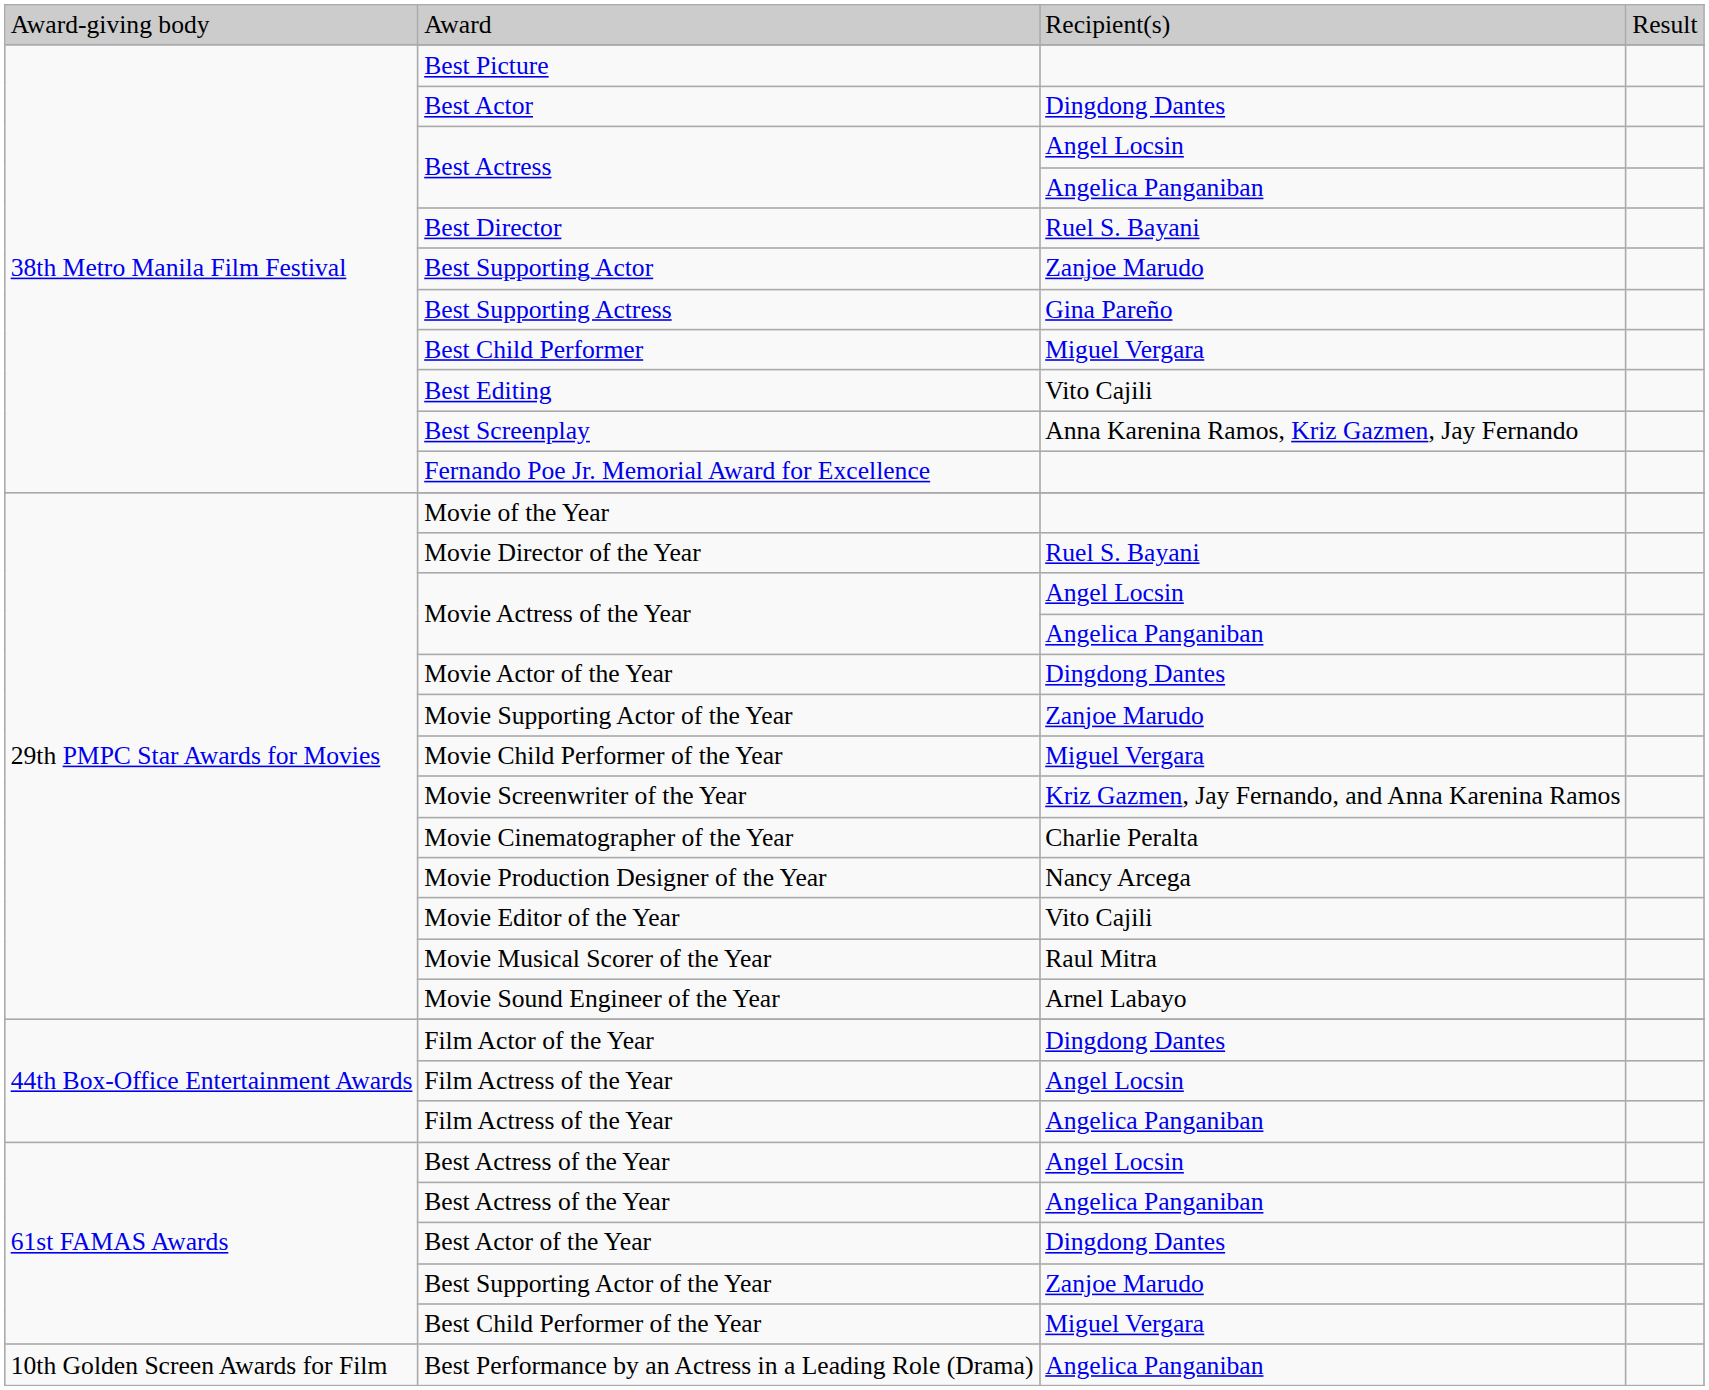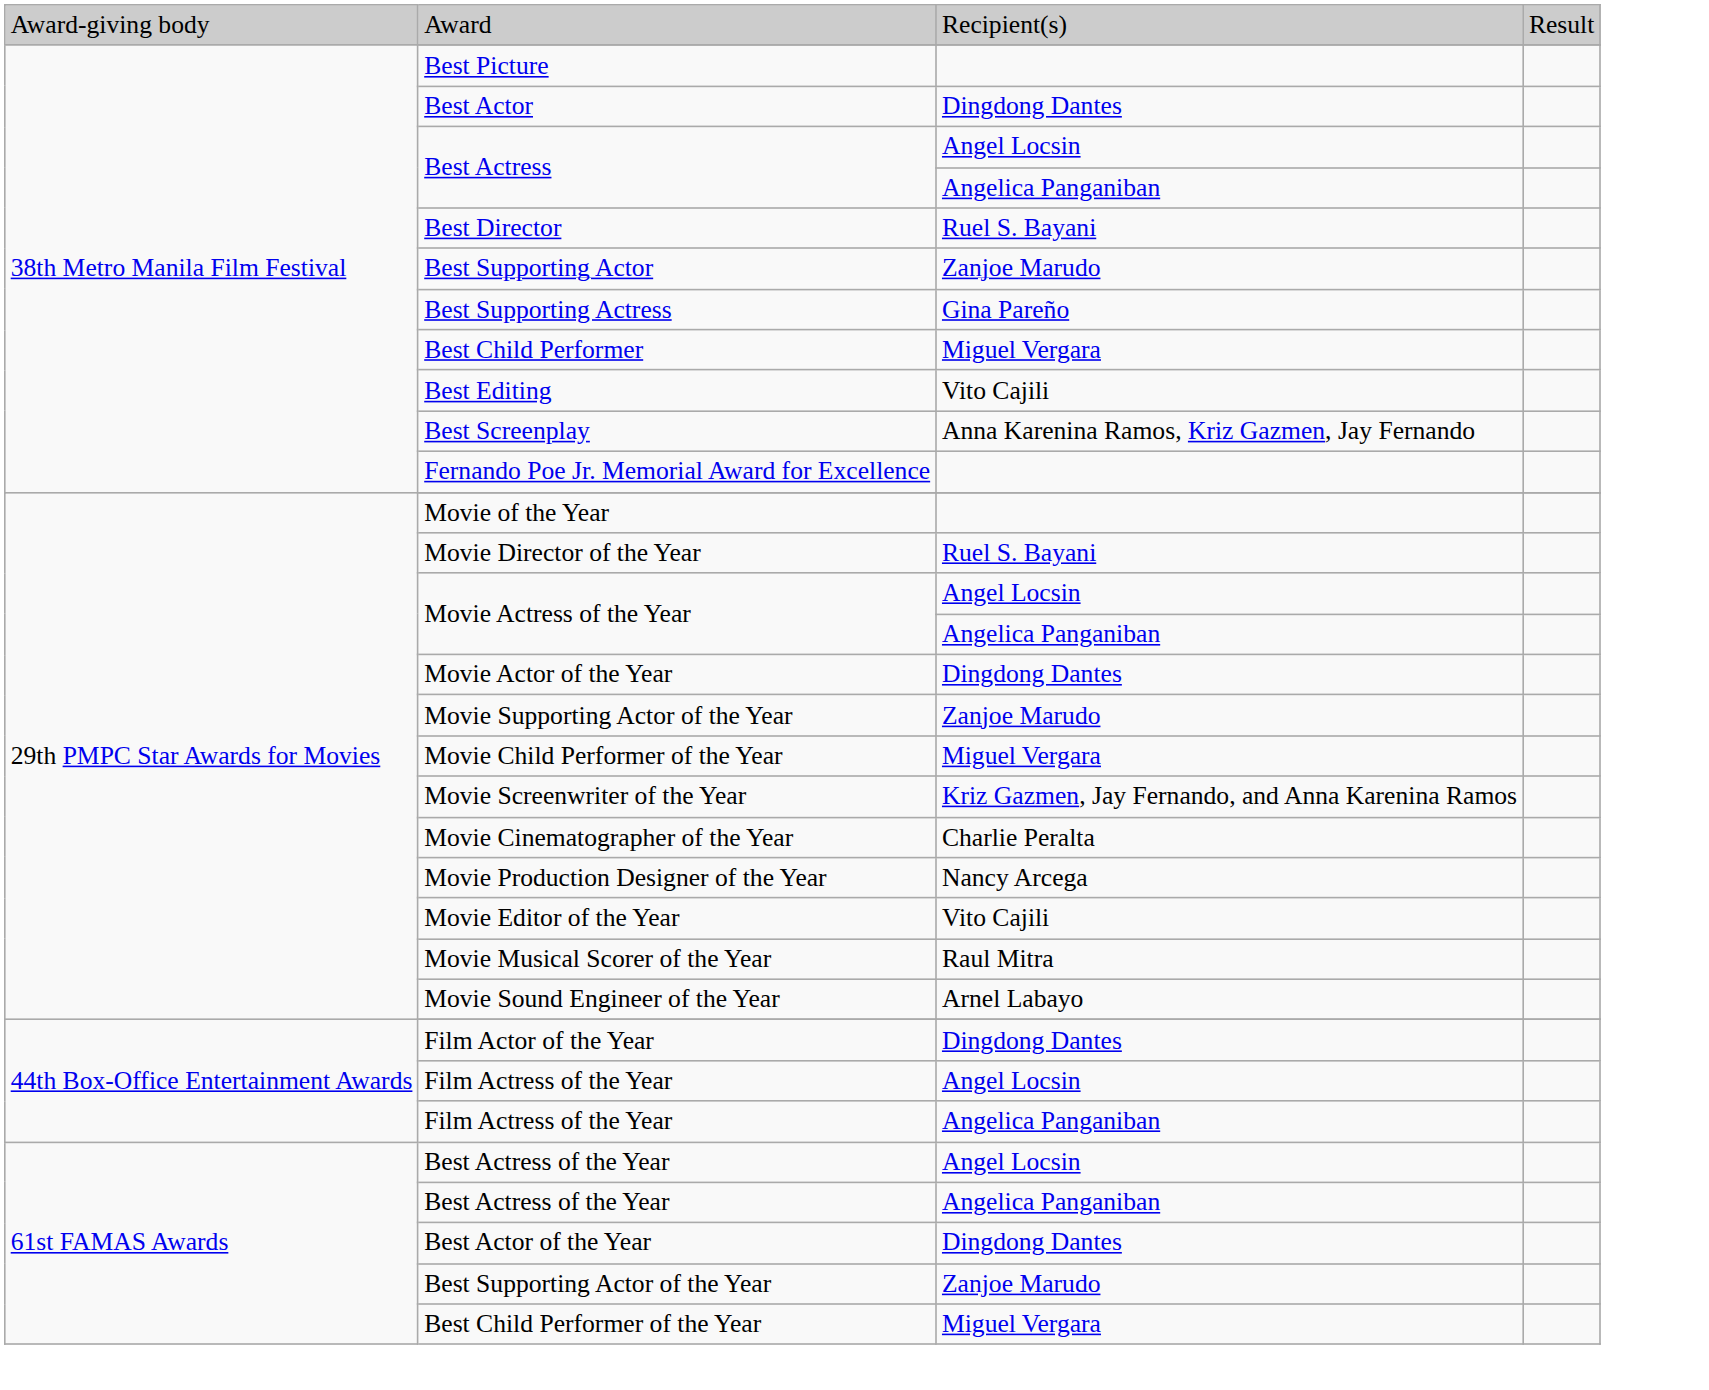- row: 10th Golden Screen Awards for Film | Best Performance by an Actress in a Leading Role (Drama) | Angelica Panganiban
